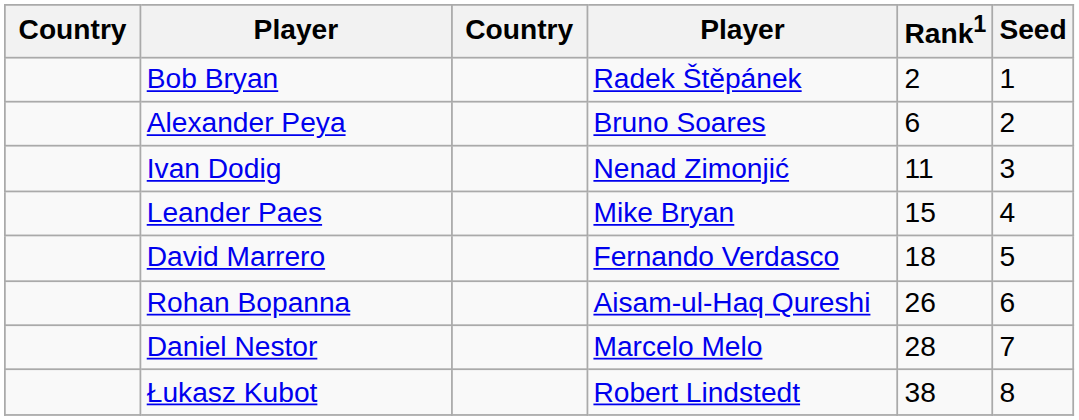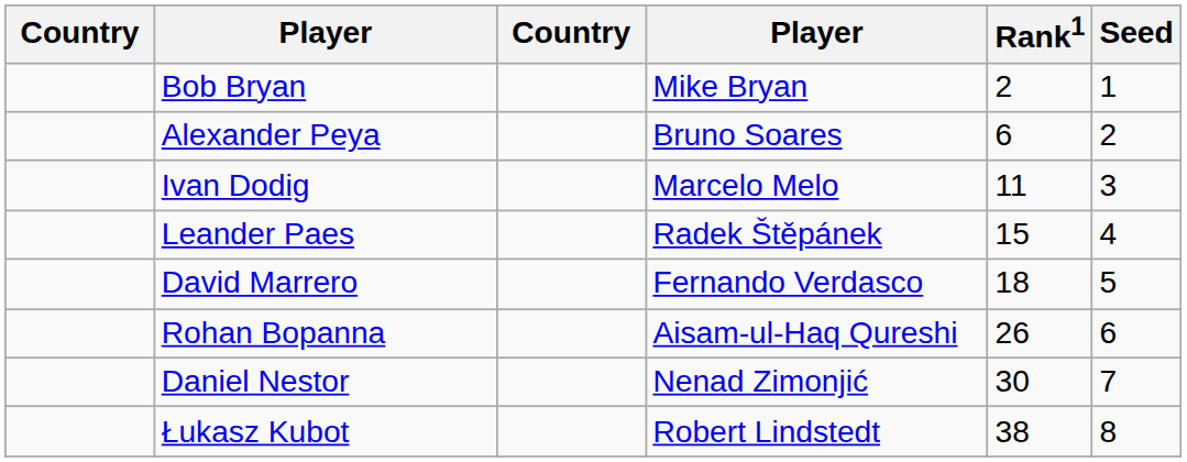Bob Bryan | column 4: Radek Štěpánek -> Mike Bryan
Ivan Dodig | column 4: Nenad Zimonjić -> Marcelo Melo
Leander Paes | column 4: Mike Bryan -> Radek Štěpánek
Daniel Nestor | column 4: Marcelo Melo -> Nenad Zimonjić
Daniel Nestor | Rank1: 28 -> 30
